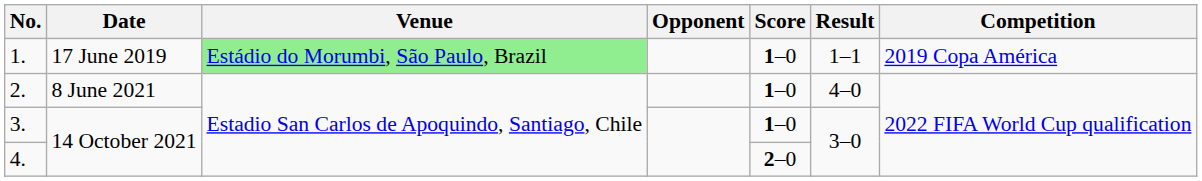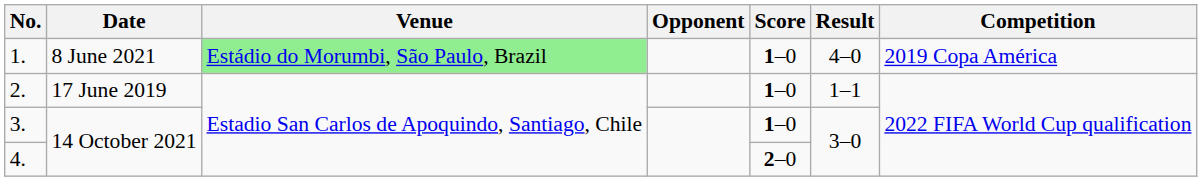1. | Date: 17 June 2019 -> 8 June 2021
1. | Result: 1–1 -> 4–0
2. | Date: 8 June 2021 -> 17 June 2019
2. | Result: 4–0 -> 1–1
